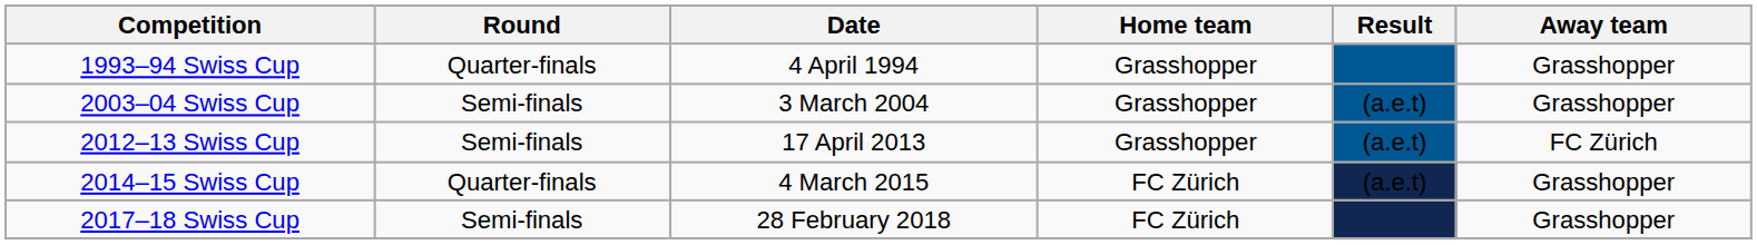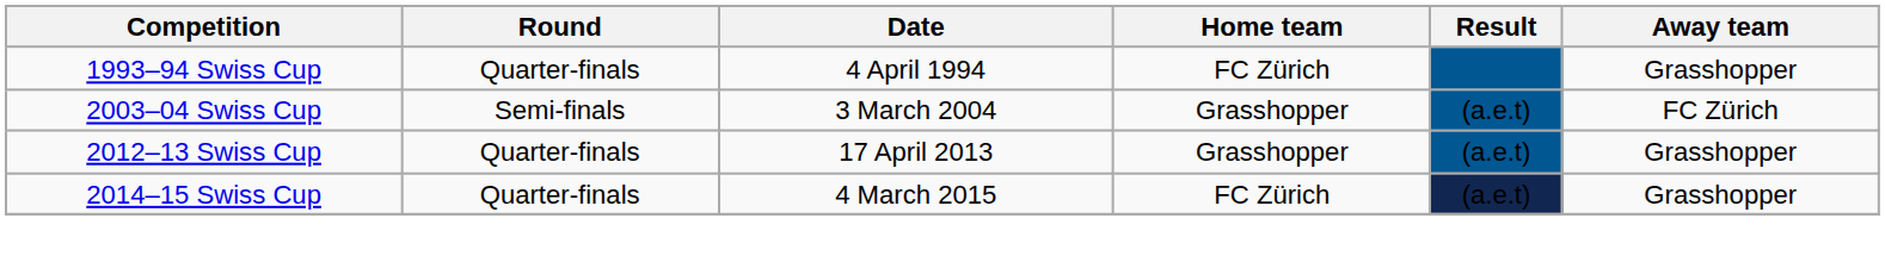1993–94 Swiss Cup | Home team: Grasshopper -> FC Zürich
2003–04 Swiss Cup | Away team: Grasshopper -> FC Zürich
2012–13 Swiss Cup | Round: Semi-finals -> Quarter-finals
2012–13 Swiss Cup | Away team: FC Zürich -> Grasshopper
- row: 2017–18 Swiss Cup | Semi-finals | 28 February 2018 | FC Zürich | Grasshopper
